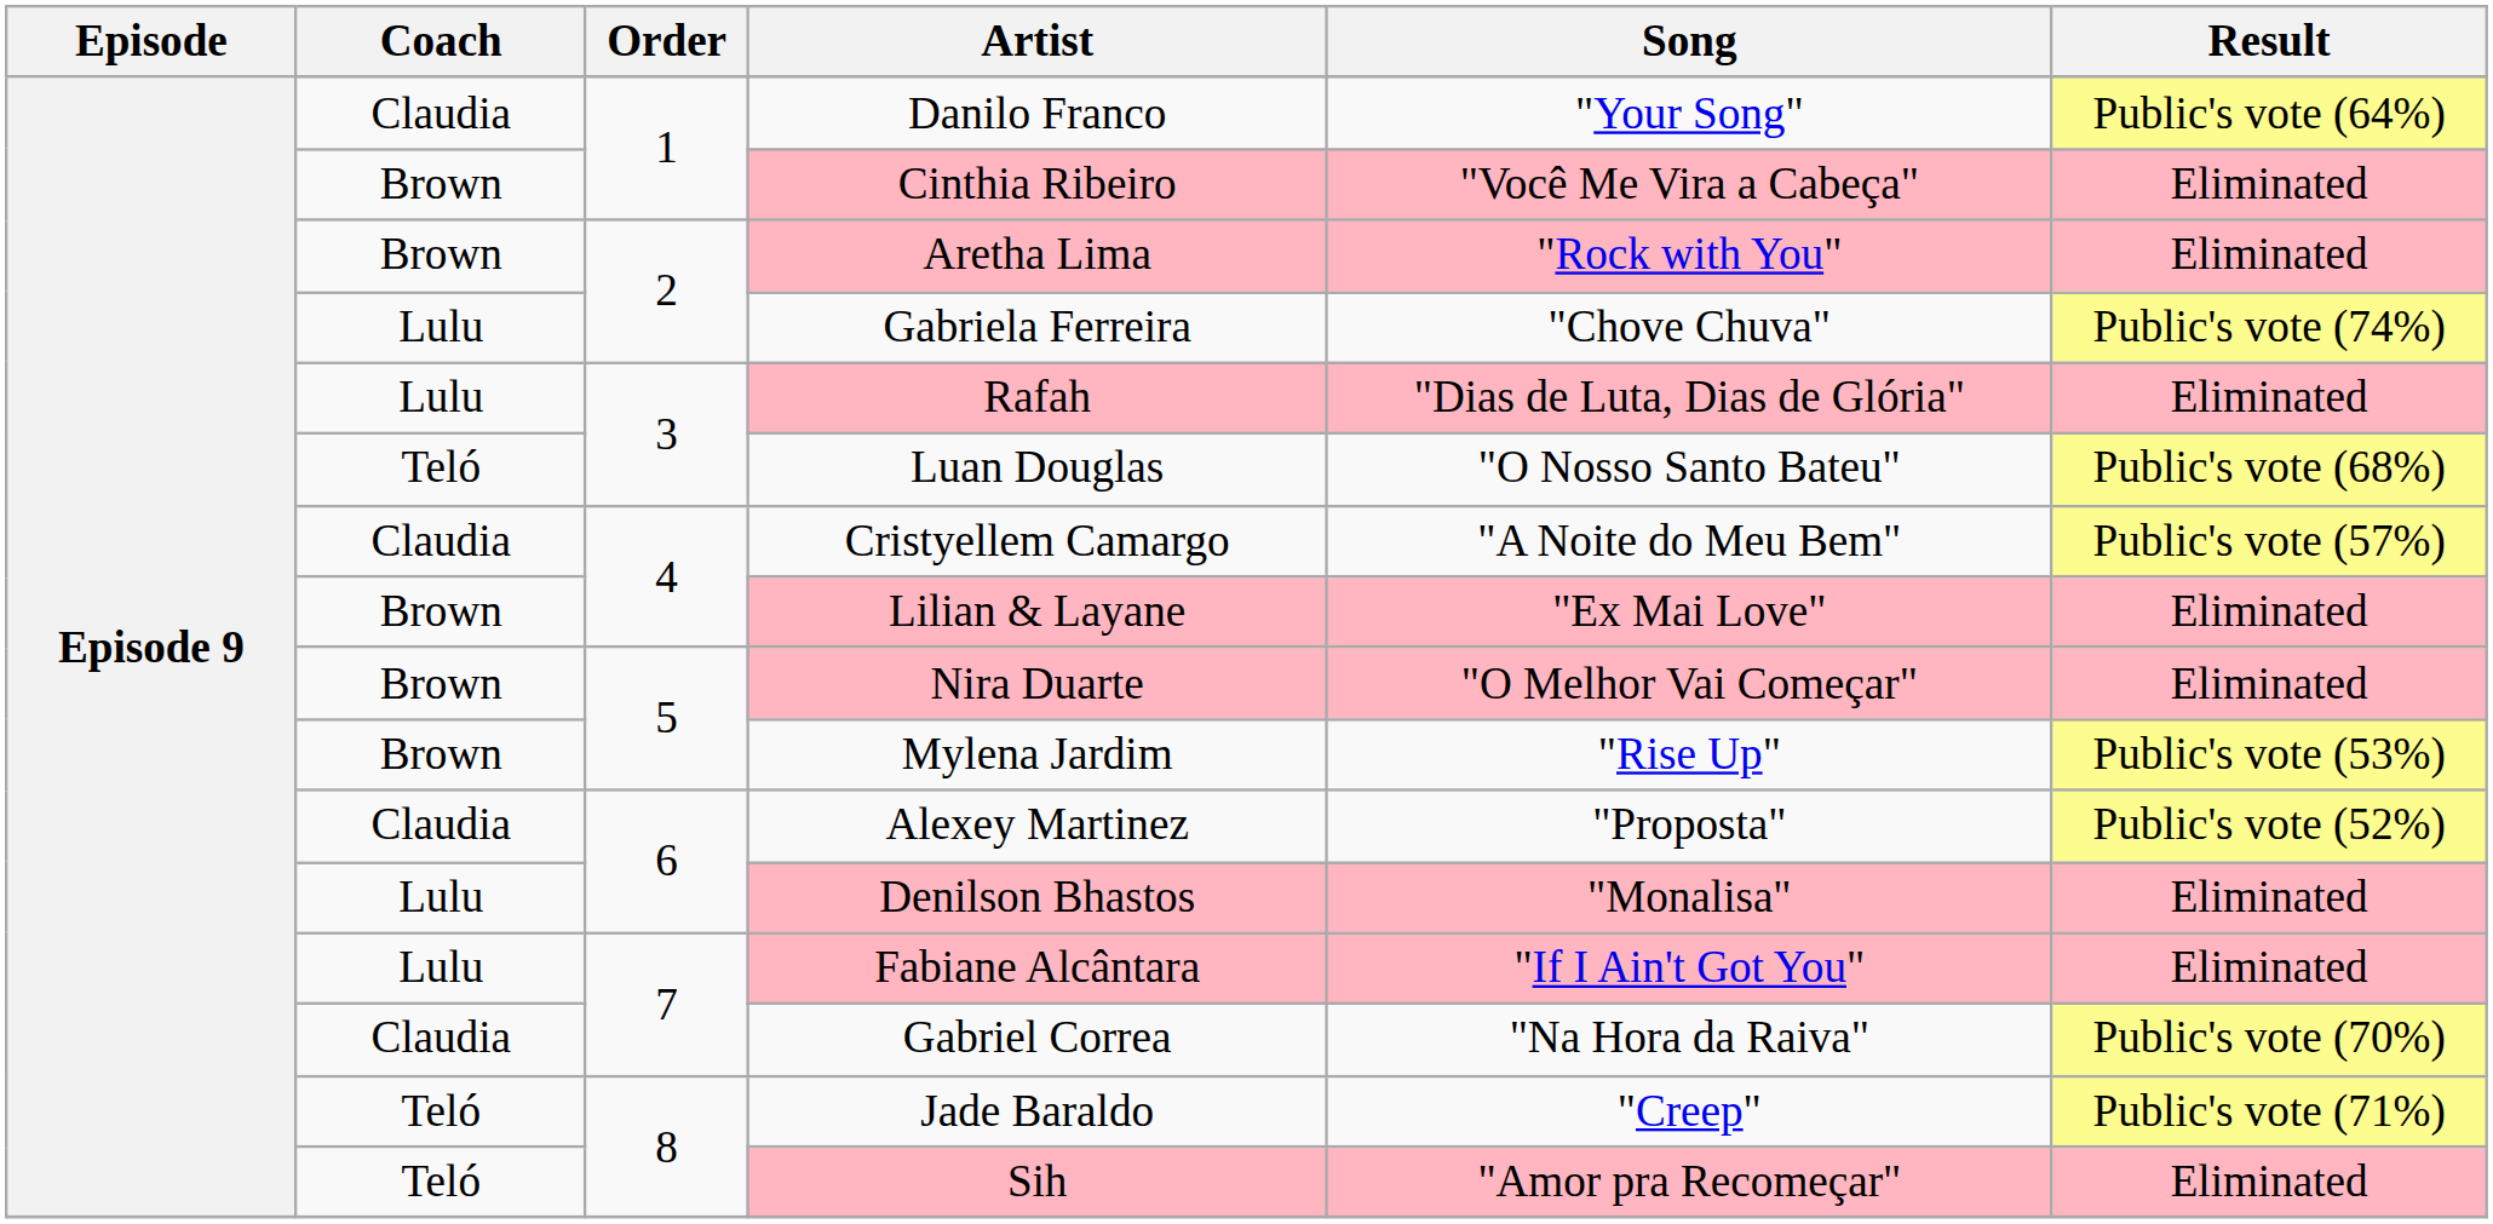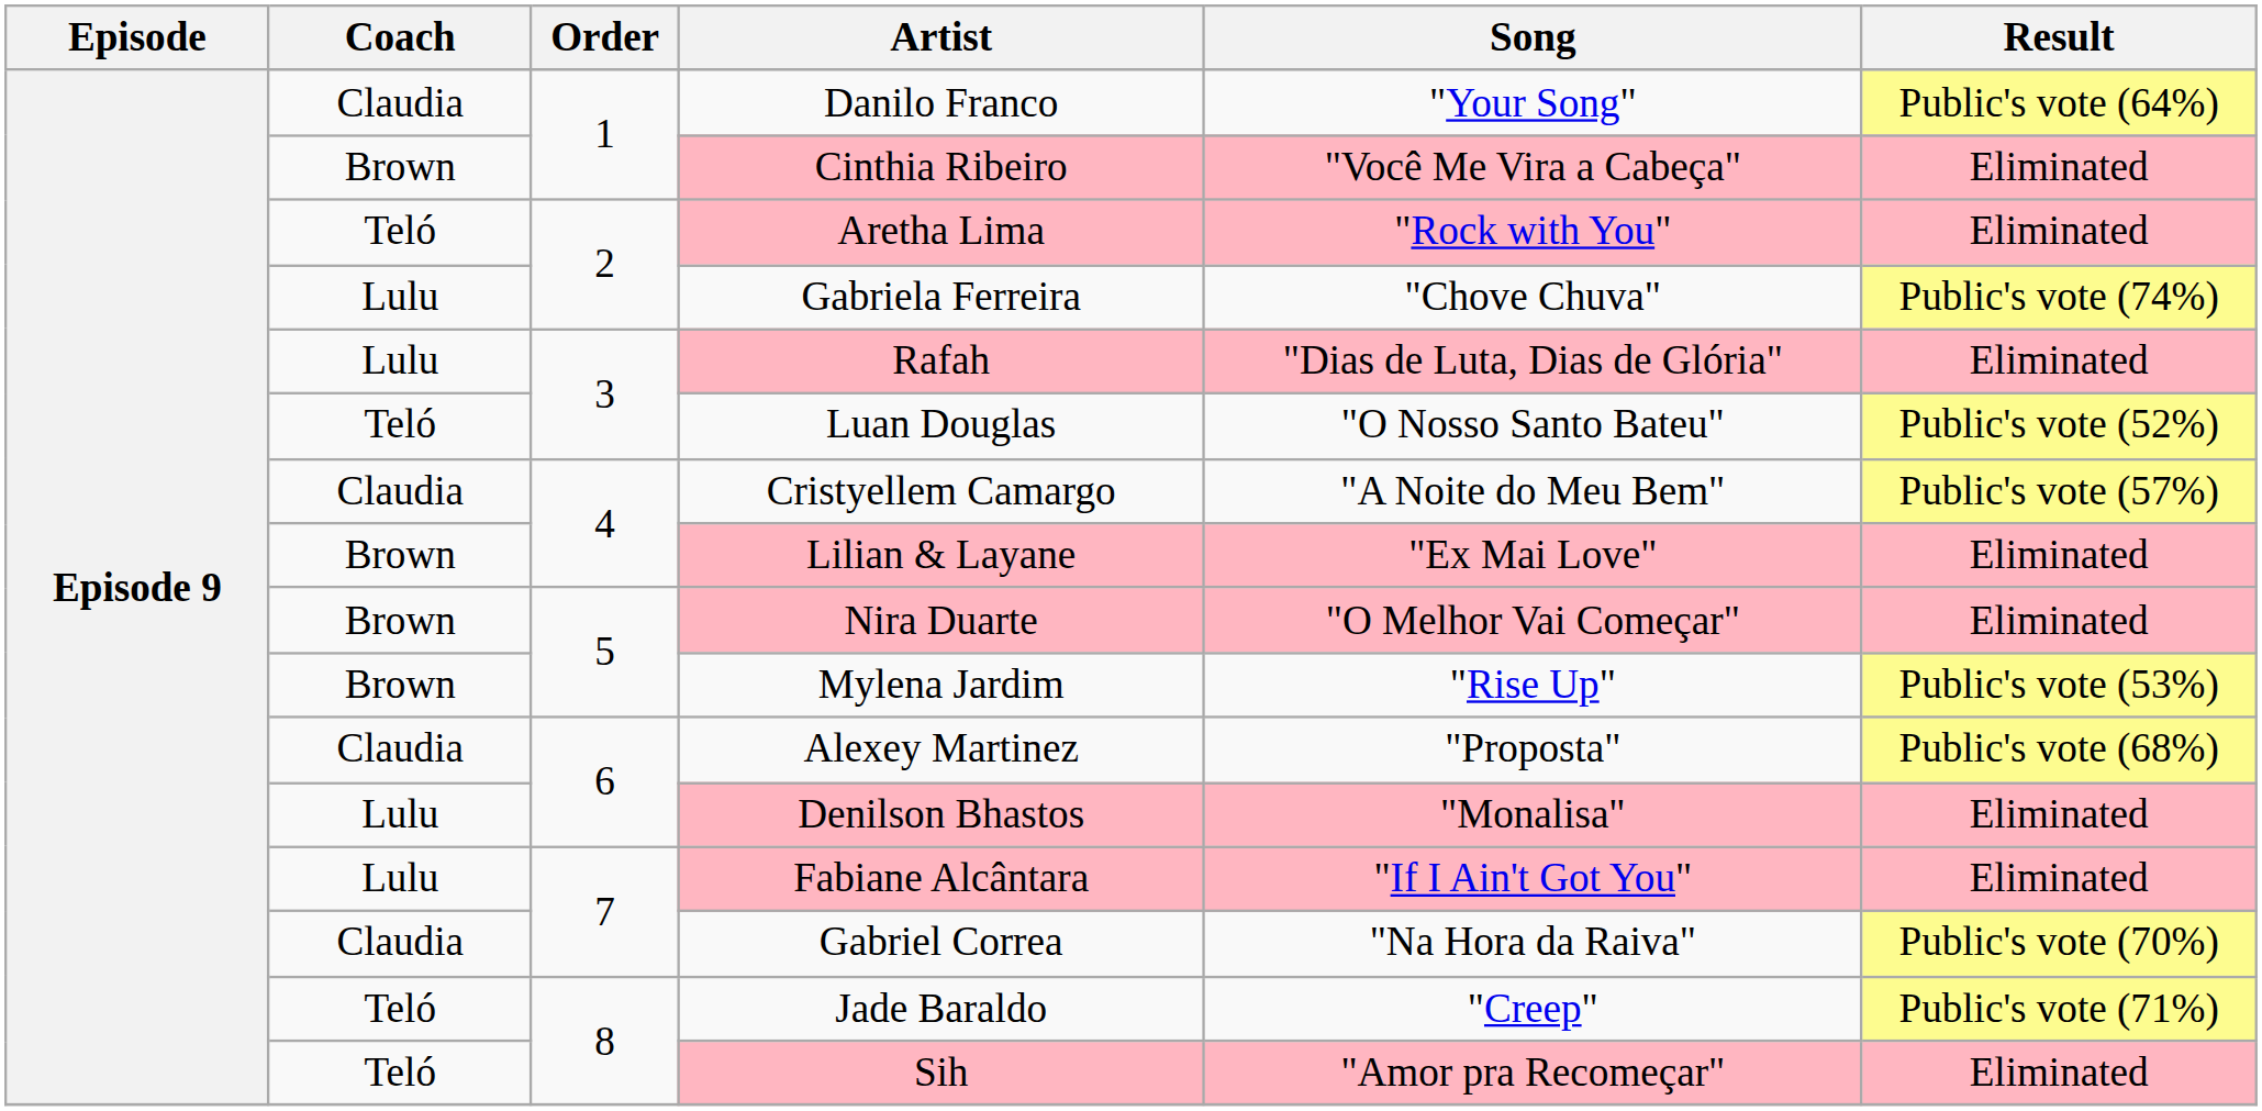Aretha Lima | Coach: Brown -> Teló
Luan Douglas | Result: Public's vote (68%) -> Public's vote (52%)
Alexey Martinez | Result: Public's vote (52%) -> Public's vote (68%)
